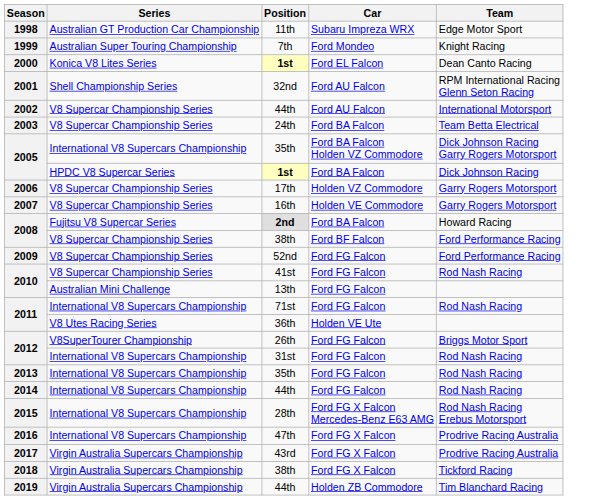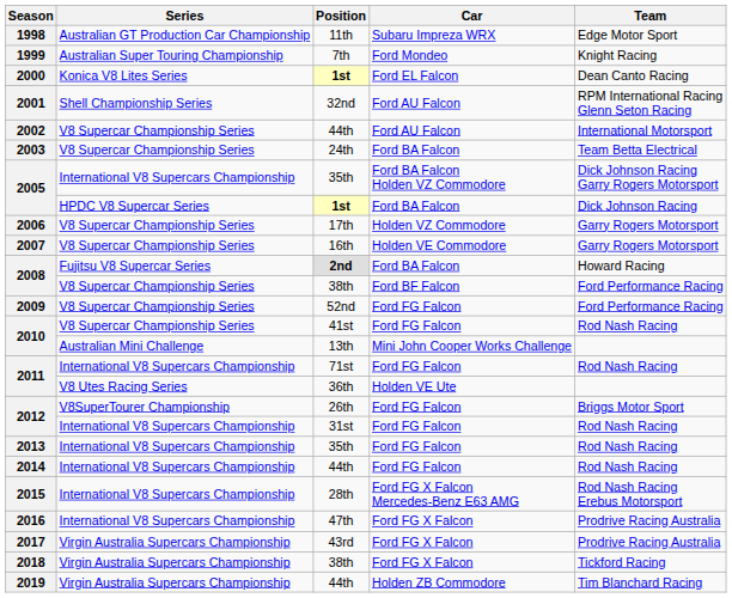2010 / 13th | Car: Ford FG Falcon -> Mini John Cooper Works Challenge
